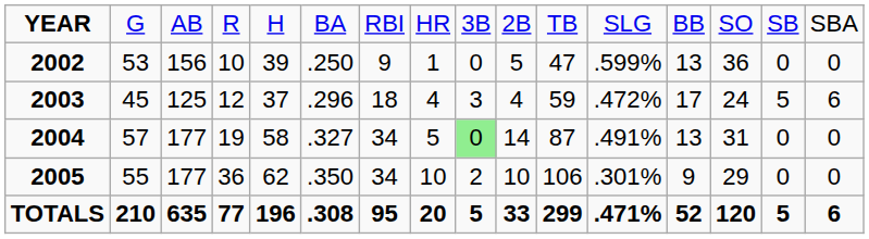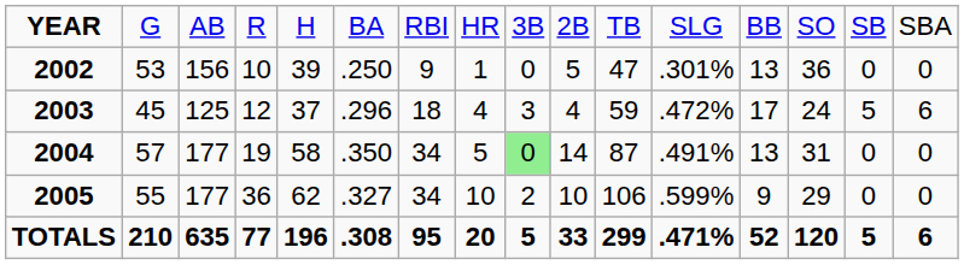2002 | column 12: .599% -> .301%
2004 | column 6: .327 -> .350
2005 | column 6: .350 -> .327
2005 | column 12: .301% -> .599%
